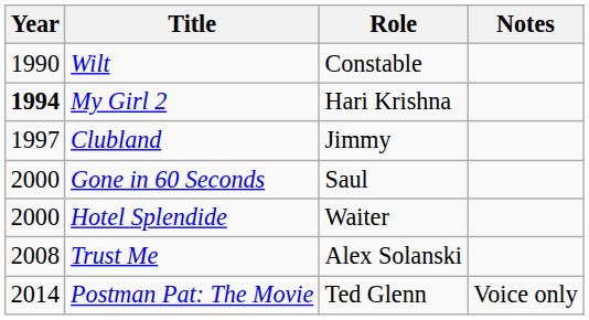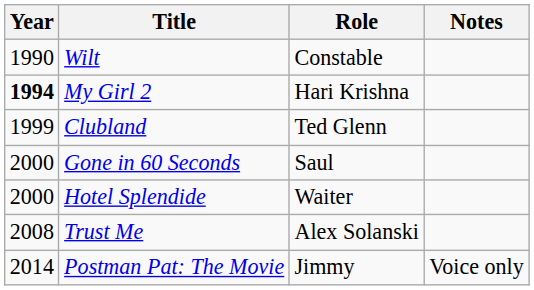Clubland | Year: 1997 -> 1999
Clubland | Role: Jimmy -> Ted Glenn
Postman Pat: The Movie | Role: Ted Glenn -> Jimmy
